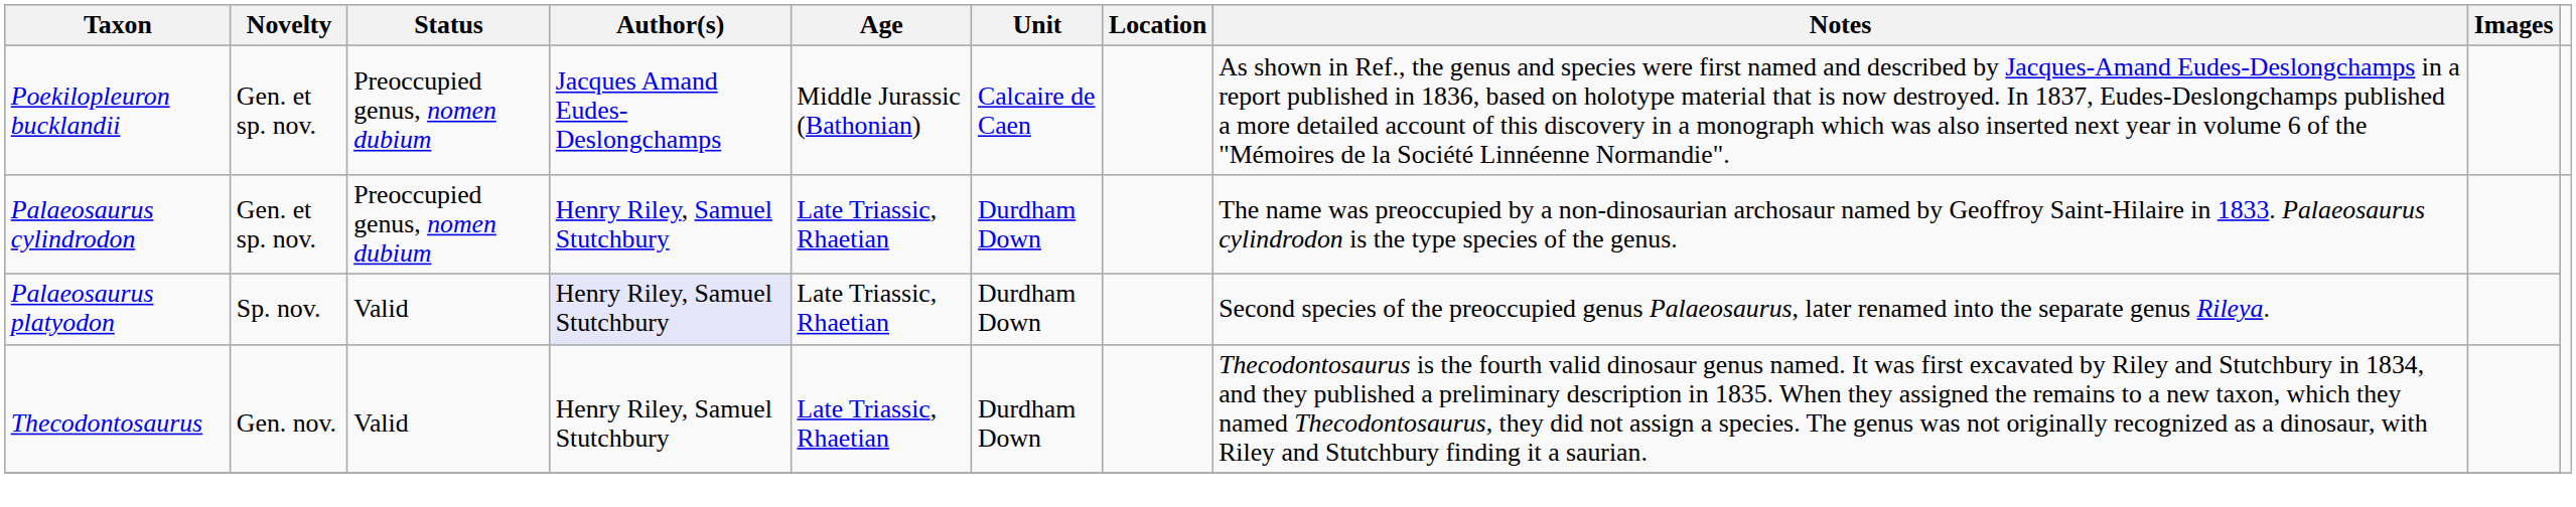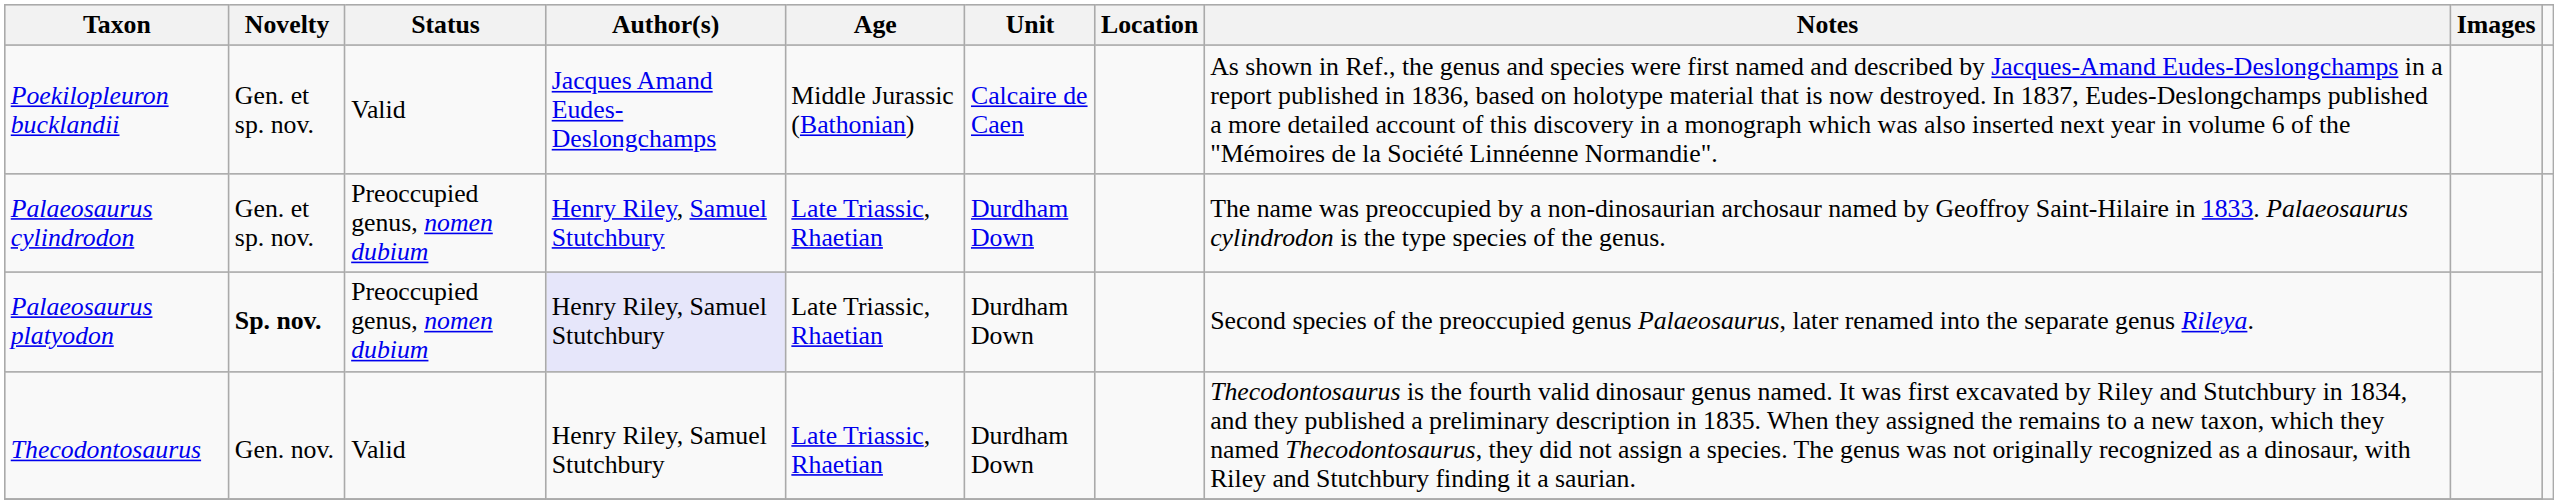Poekilopleuron bucklandii | Status: Preoccupied genus, nomen dubium -> Valid
Palaeosaurus platyodon | Novelty: normal -> bold
Palaeosaurus platyodon | Status: Valid -> Preoccupied genus, nomen dubium
